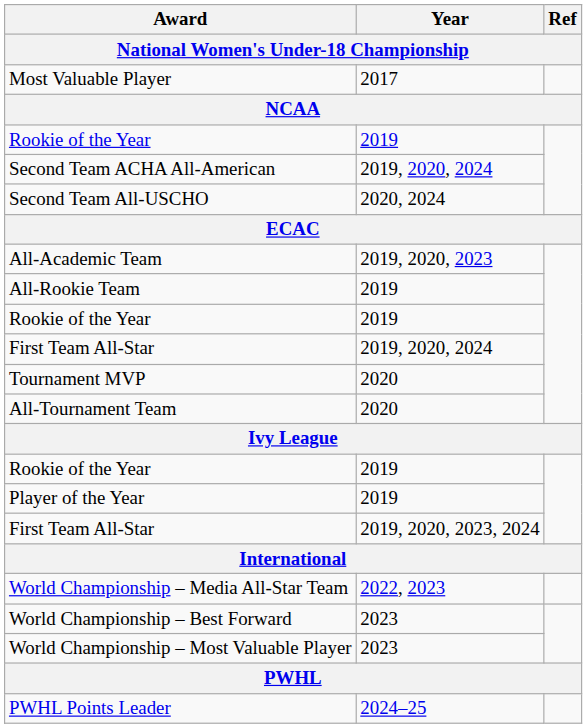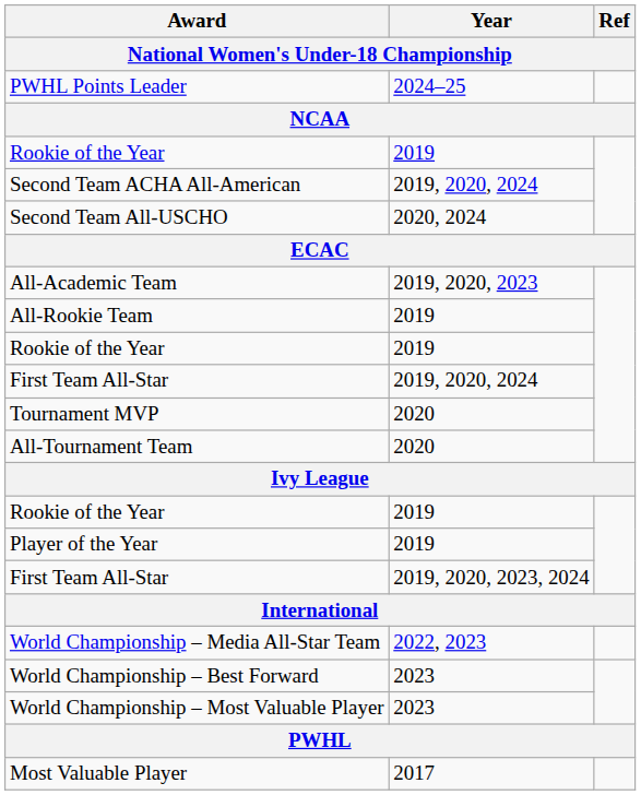rows swapped: Most Valuable Player <-> PWHL Points Leader
